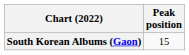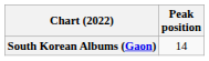South Korean Albums (Gaon) | Peak position: 15 -> 14
